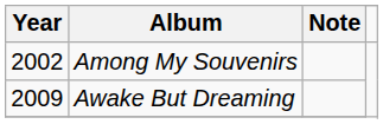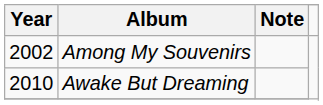Awake But Dreaming | Year: 2009 -> 2010
